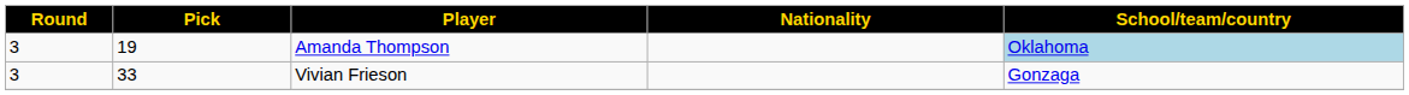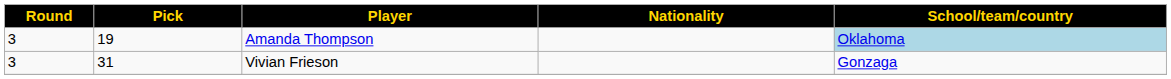Vivian Frieson | Pick: 33 -> 31
